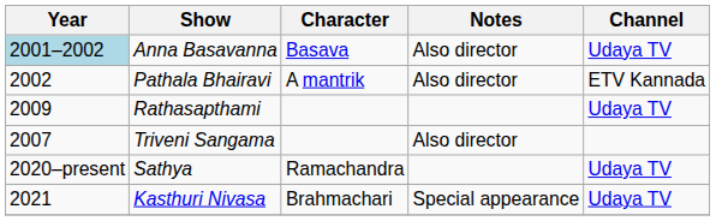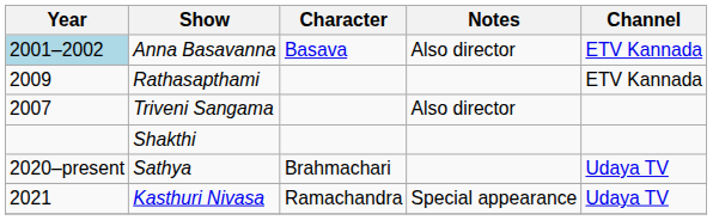Anna Basavanna | Channel: Udaya TV -> ETV Kannada
- row: 2002 | Pathala Bhairavi | A mantrik | Also director | ETV Kannada
Rathasapthami | Channel: Udaya TV -> ETV Kannada
+ row: Shakthi
Sathya | Character: Ramachandra -> Brahmachari
Kasthuri Nivasa | Character: Brahmachari -> Ramachandra
